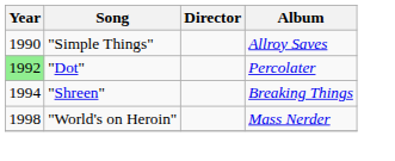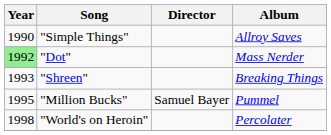"Dot" | Album: Percolater -> Mass Nerder
"Shreen" | Year: 1994 -> 1993
+ row: 1995 | "Million Bucks" | Samuel Bayer | Pummel
"World's on Heroin" | Album: Mass Nerder -> Percolater
